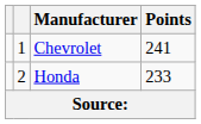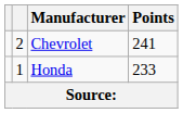Chevrolet | column 2: 1 -> 2
Honda | column 2: 2 -> 1
